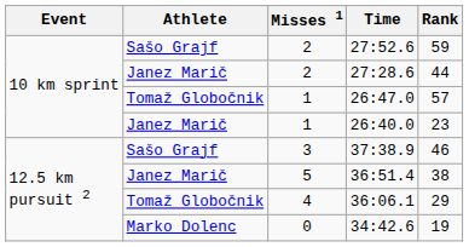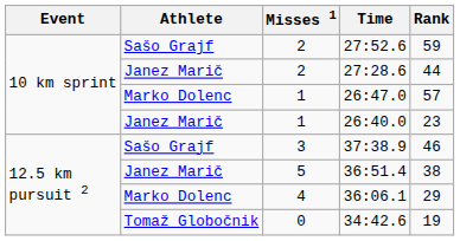26:47.0 | Athlete: Tomaž Globočnik -> Marko Dolenc
36:06.1 | Athlete: Tomaž Globočnik -> Marko Dolenc
34:42.6 | Athlete: Marko Dolenc -> Tomaž Globočnik
